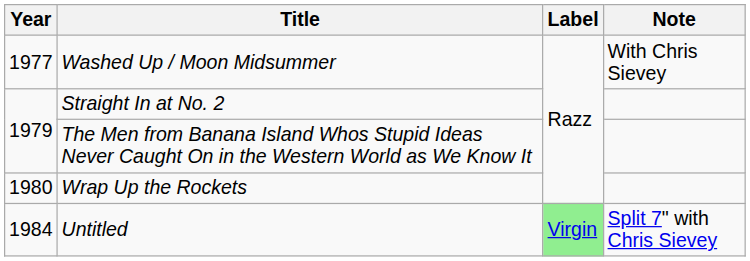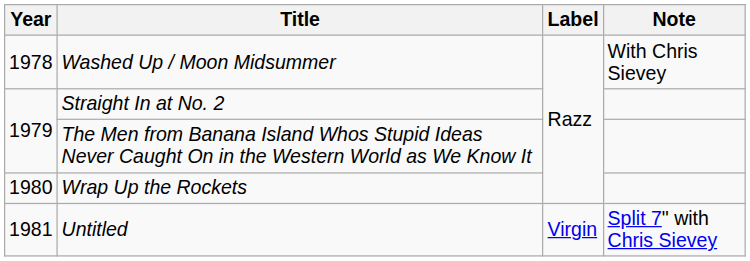Washed Up / Moon Midsummer | Year: 1977 -> 1978
Untitled | Year: 1984 -> 1981
Untitled | Label: lightgreen background -> no background
